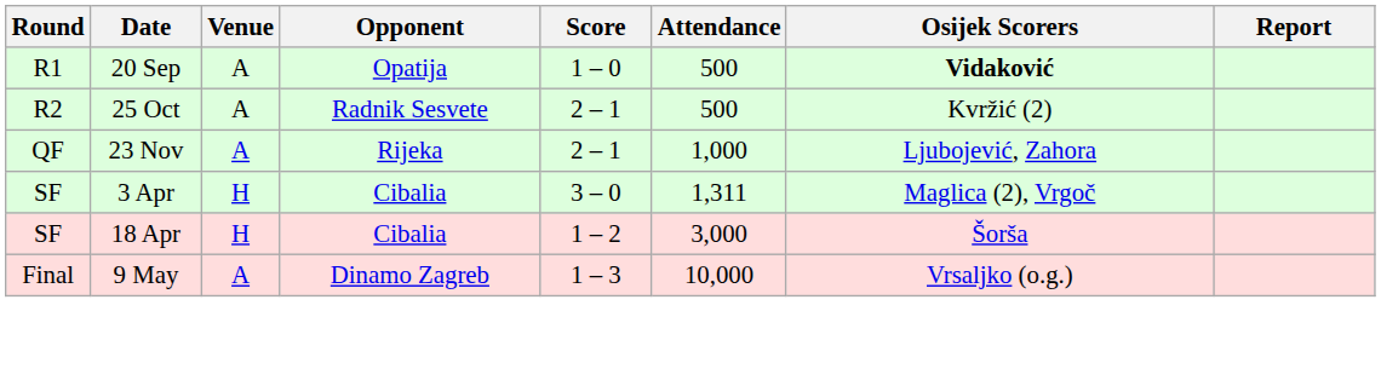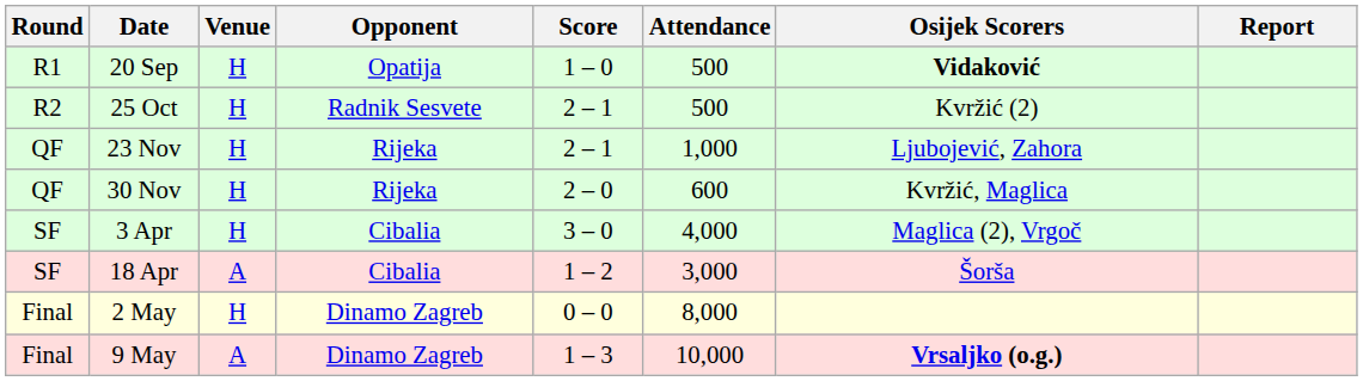20 Sep | Venue: A -> H
25 Oct | Venue: A -> H
23 Nov | Venue: A -> H
+ row: QF | 30 Nov | H | Rijeka | 2 – 0 | 600 | Kvržić, Maglica
3 Apr | Attendance: 1,311 -> 4,000
18 Apr | Venue: H -> A
+ row: Final | 2 May | H | Dinamo Zagreb | 0 – 0 | 8,000
9 May | Osijek Scorers: normal -> bold
